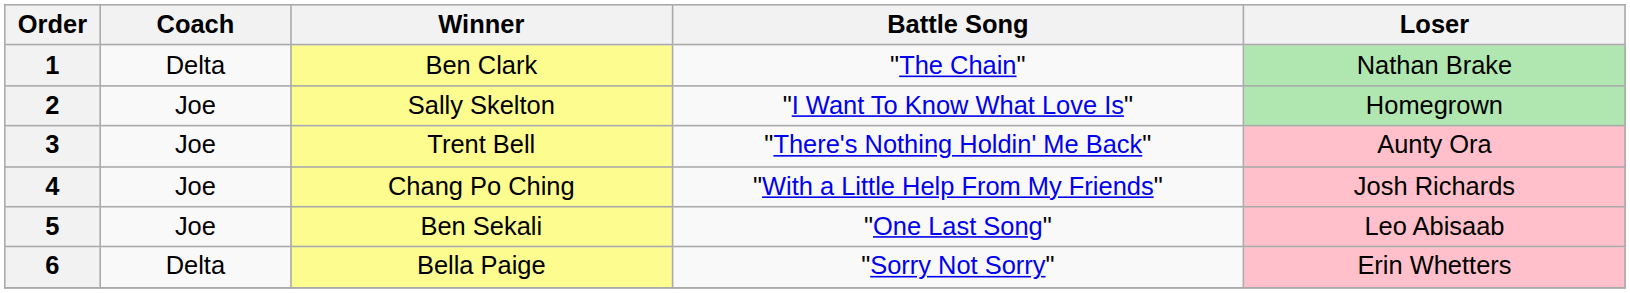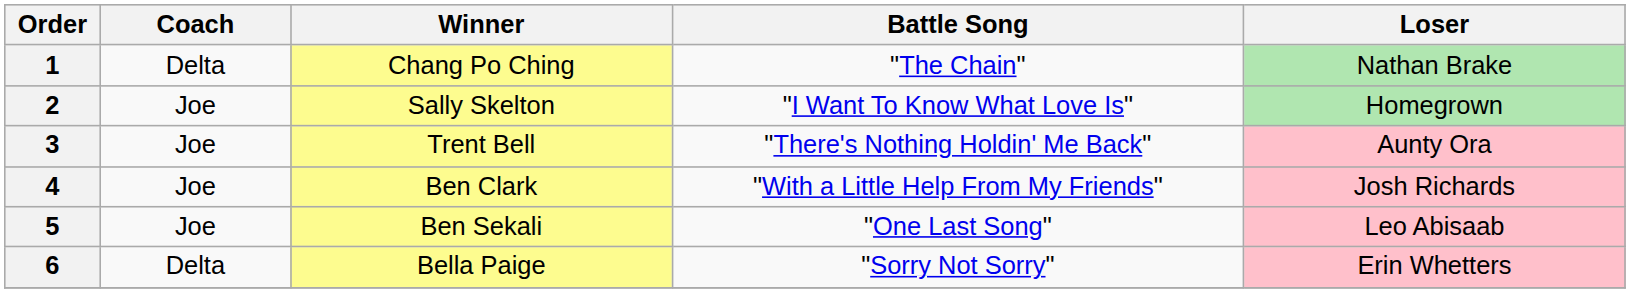1 | Winner: Ben Clark -> Chang Po Ching
4 | Winner: Chang Po Ching -> Ben Clark
